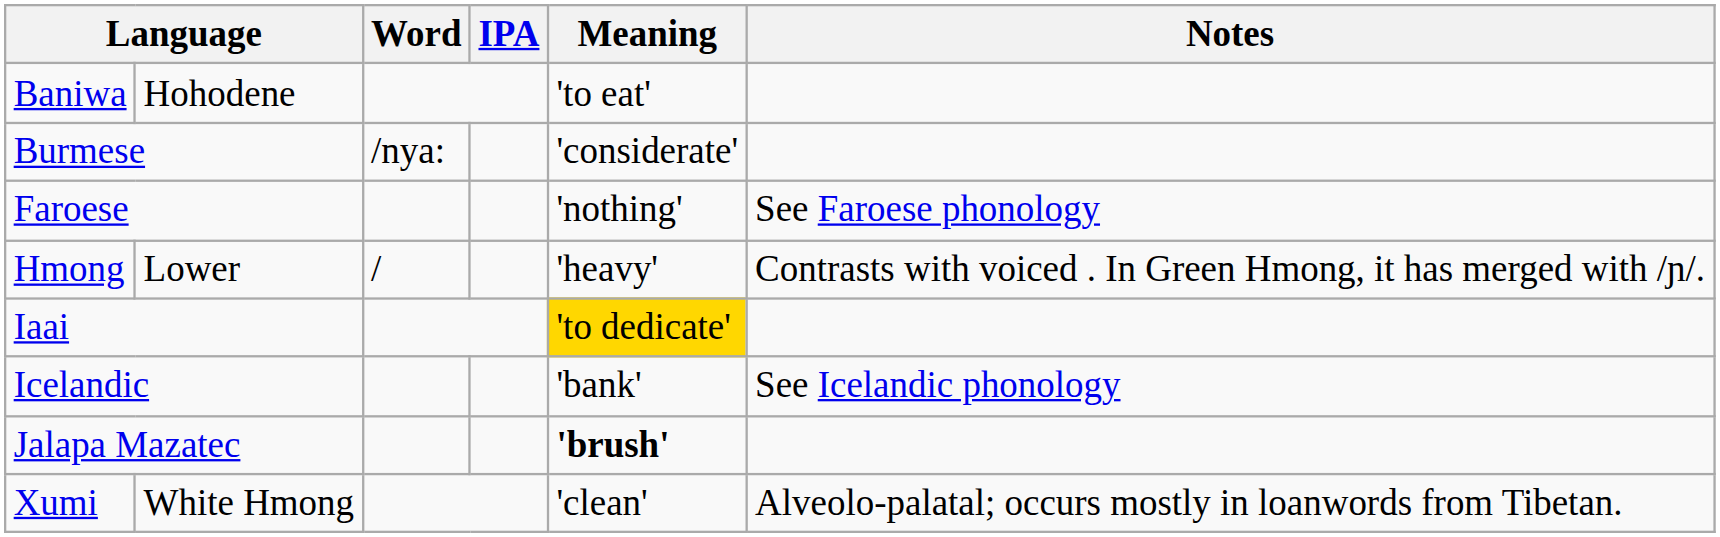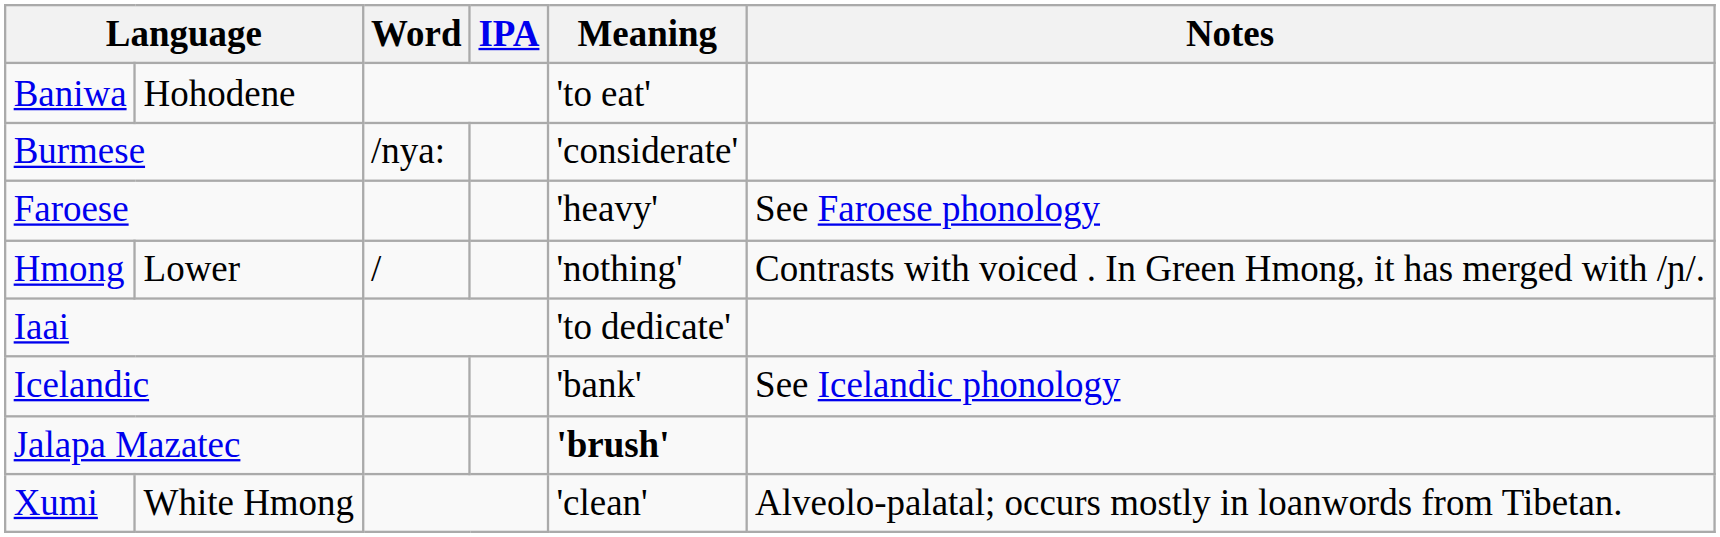Faroese | Meaning: 'nothing' -> 'heavy'
Hmong | Meaning: 'heavy' -> 'nothing'
Iaai | Meaning: gold background -> no background
